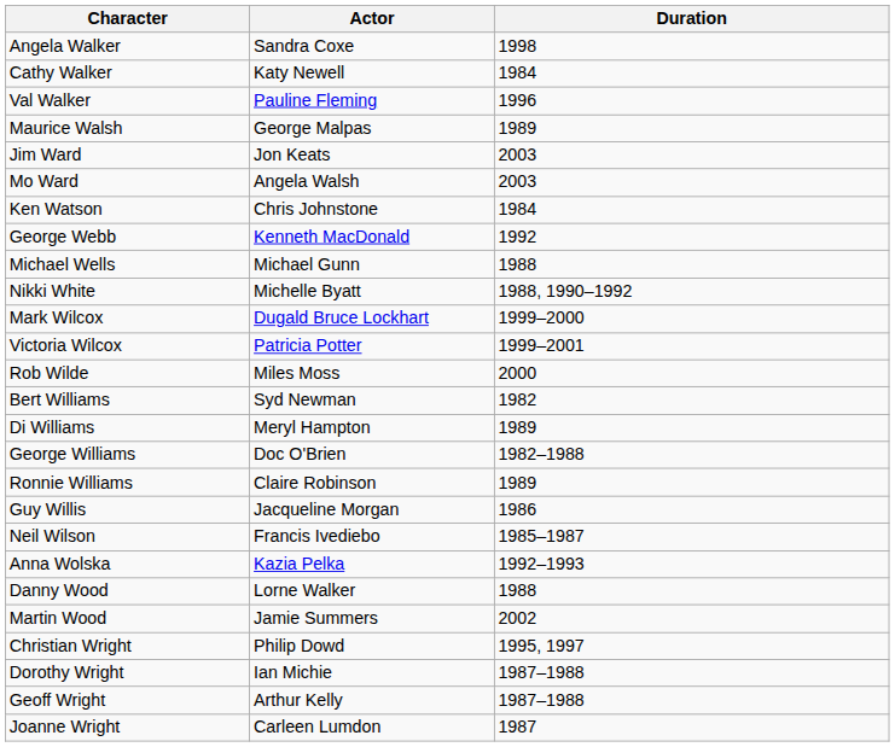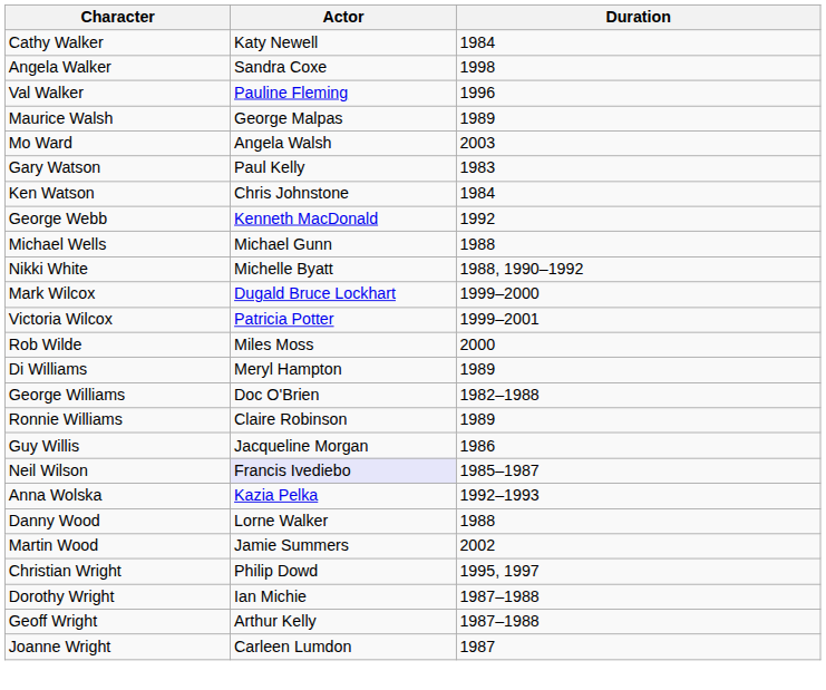rows swapped: Angela Walker <-> Cathy Walker
- row: Jim Ward | Jon Keats | 2003
+ row: Gary Watson | Paul Kelly | 1983
- row: Bert Williams | Syd Newman | 1982
Neil Wilson | Actor: no background -> lavender background
